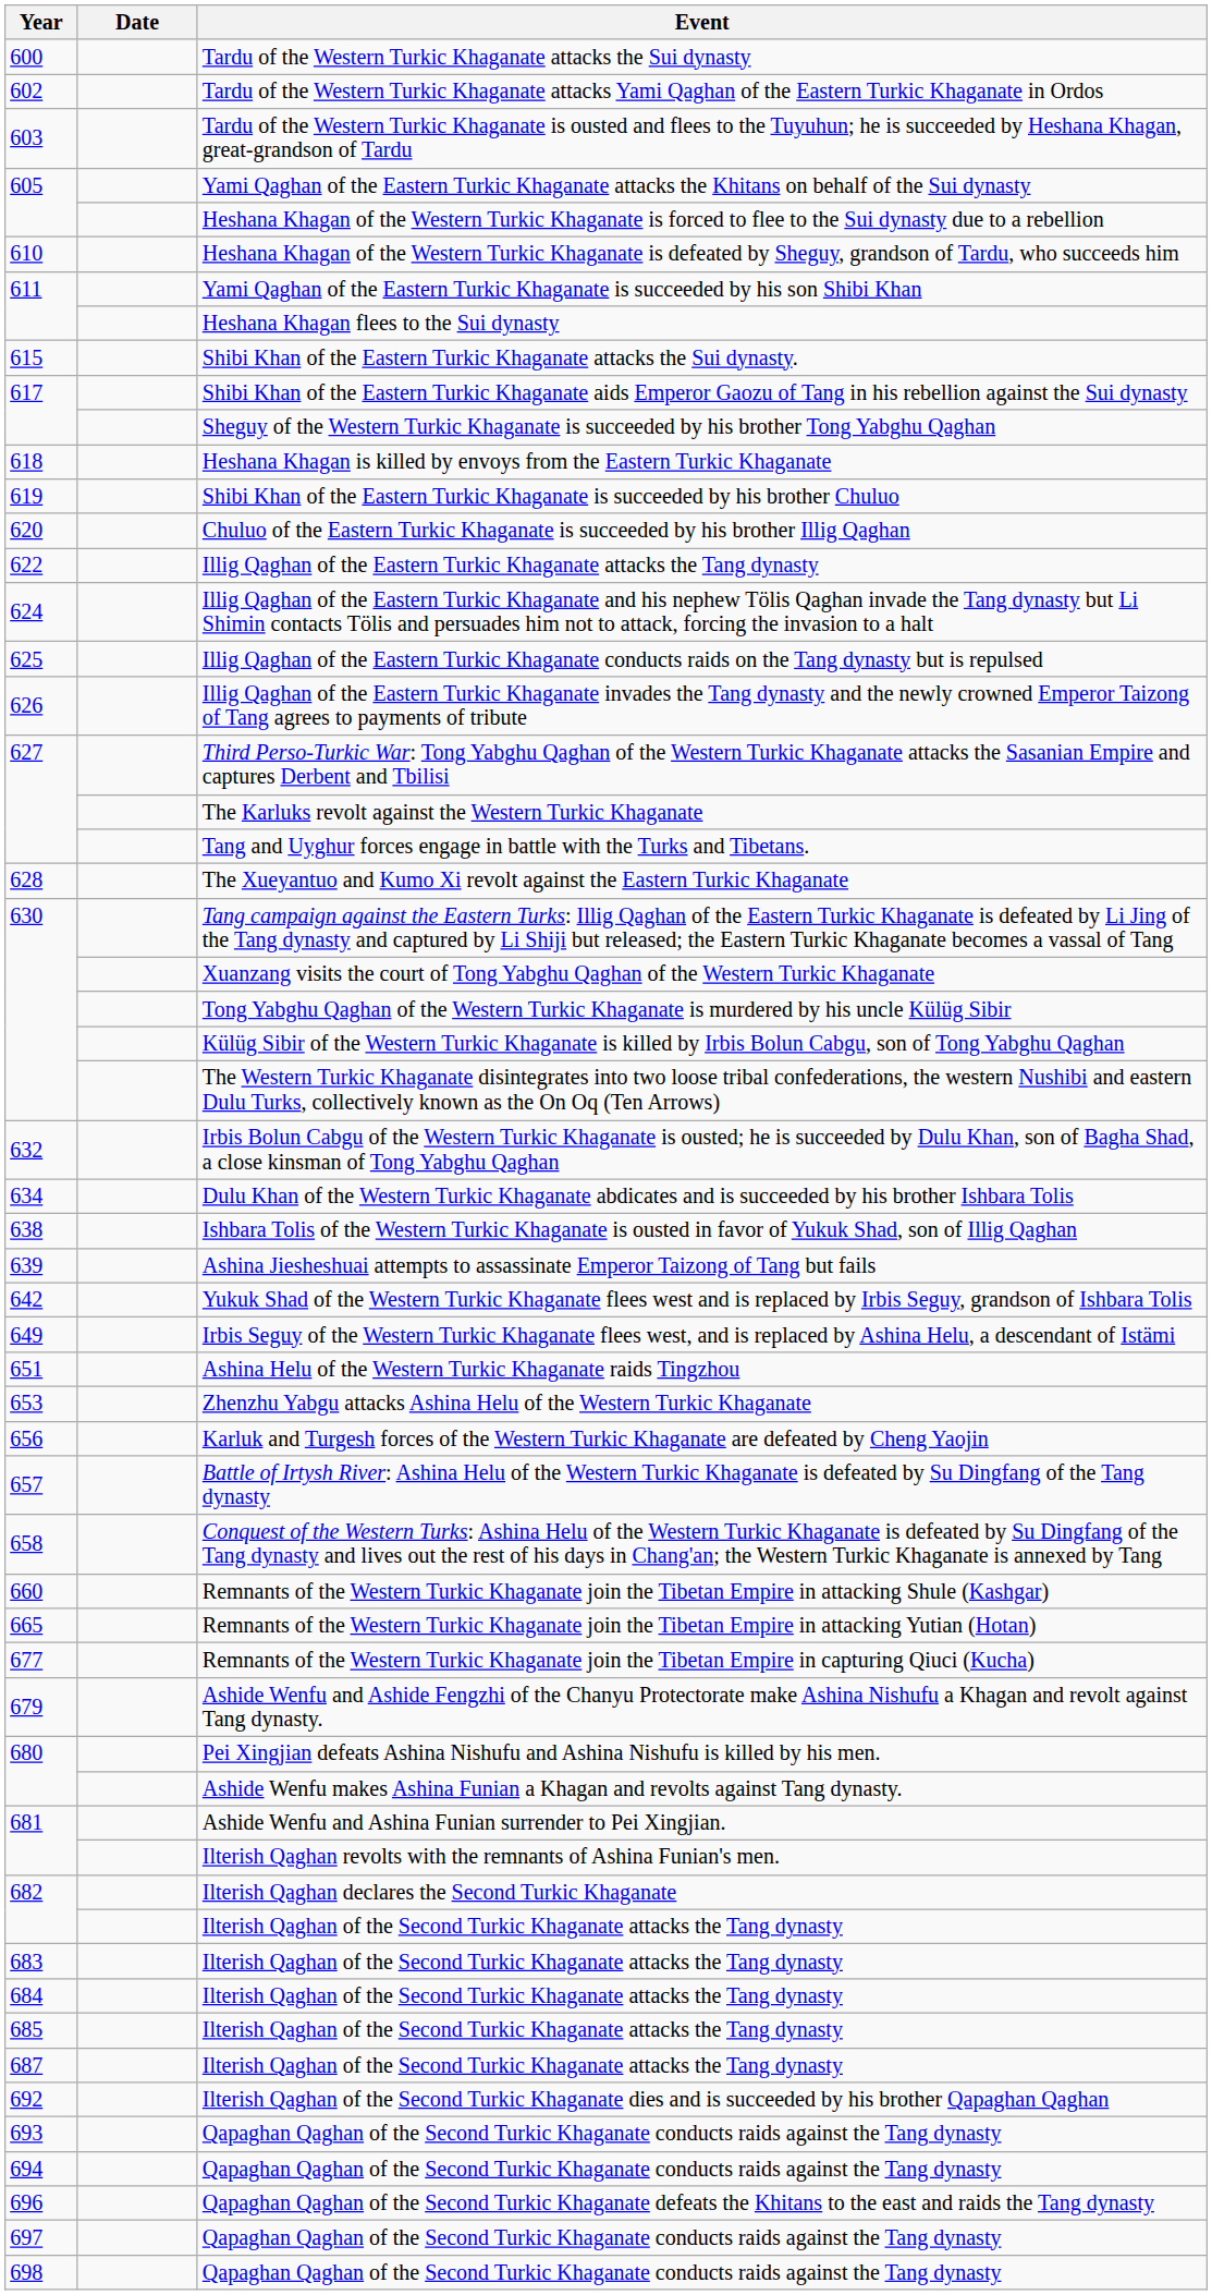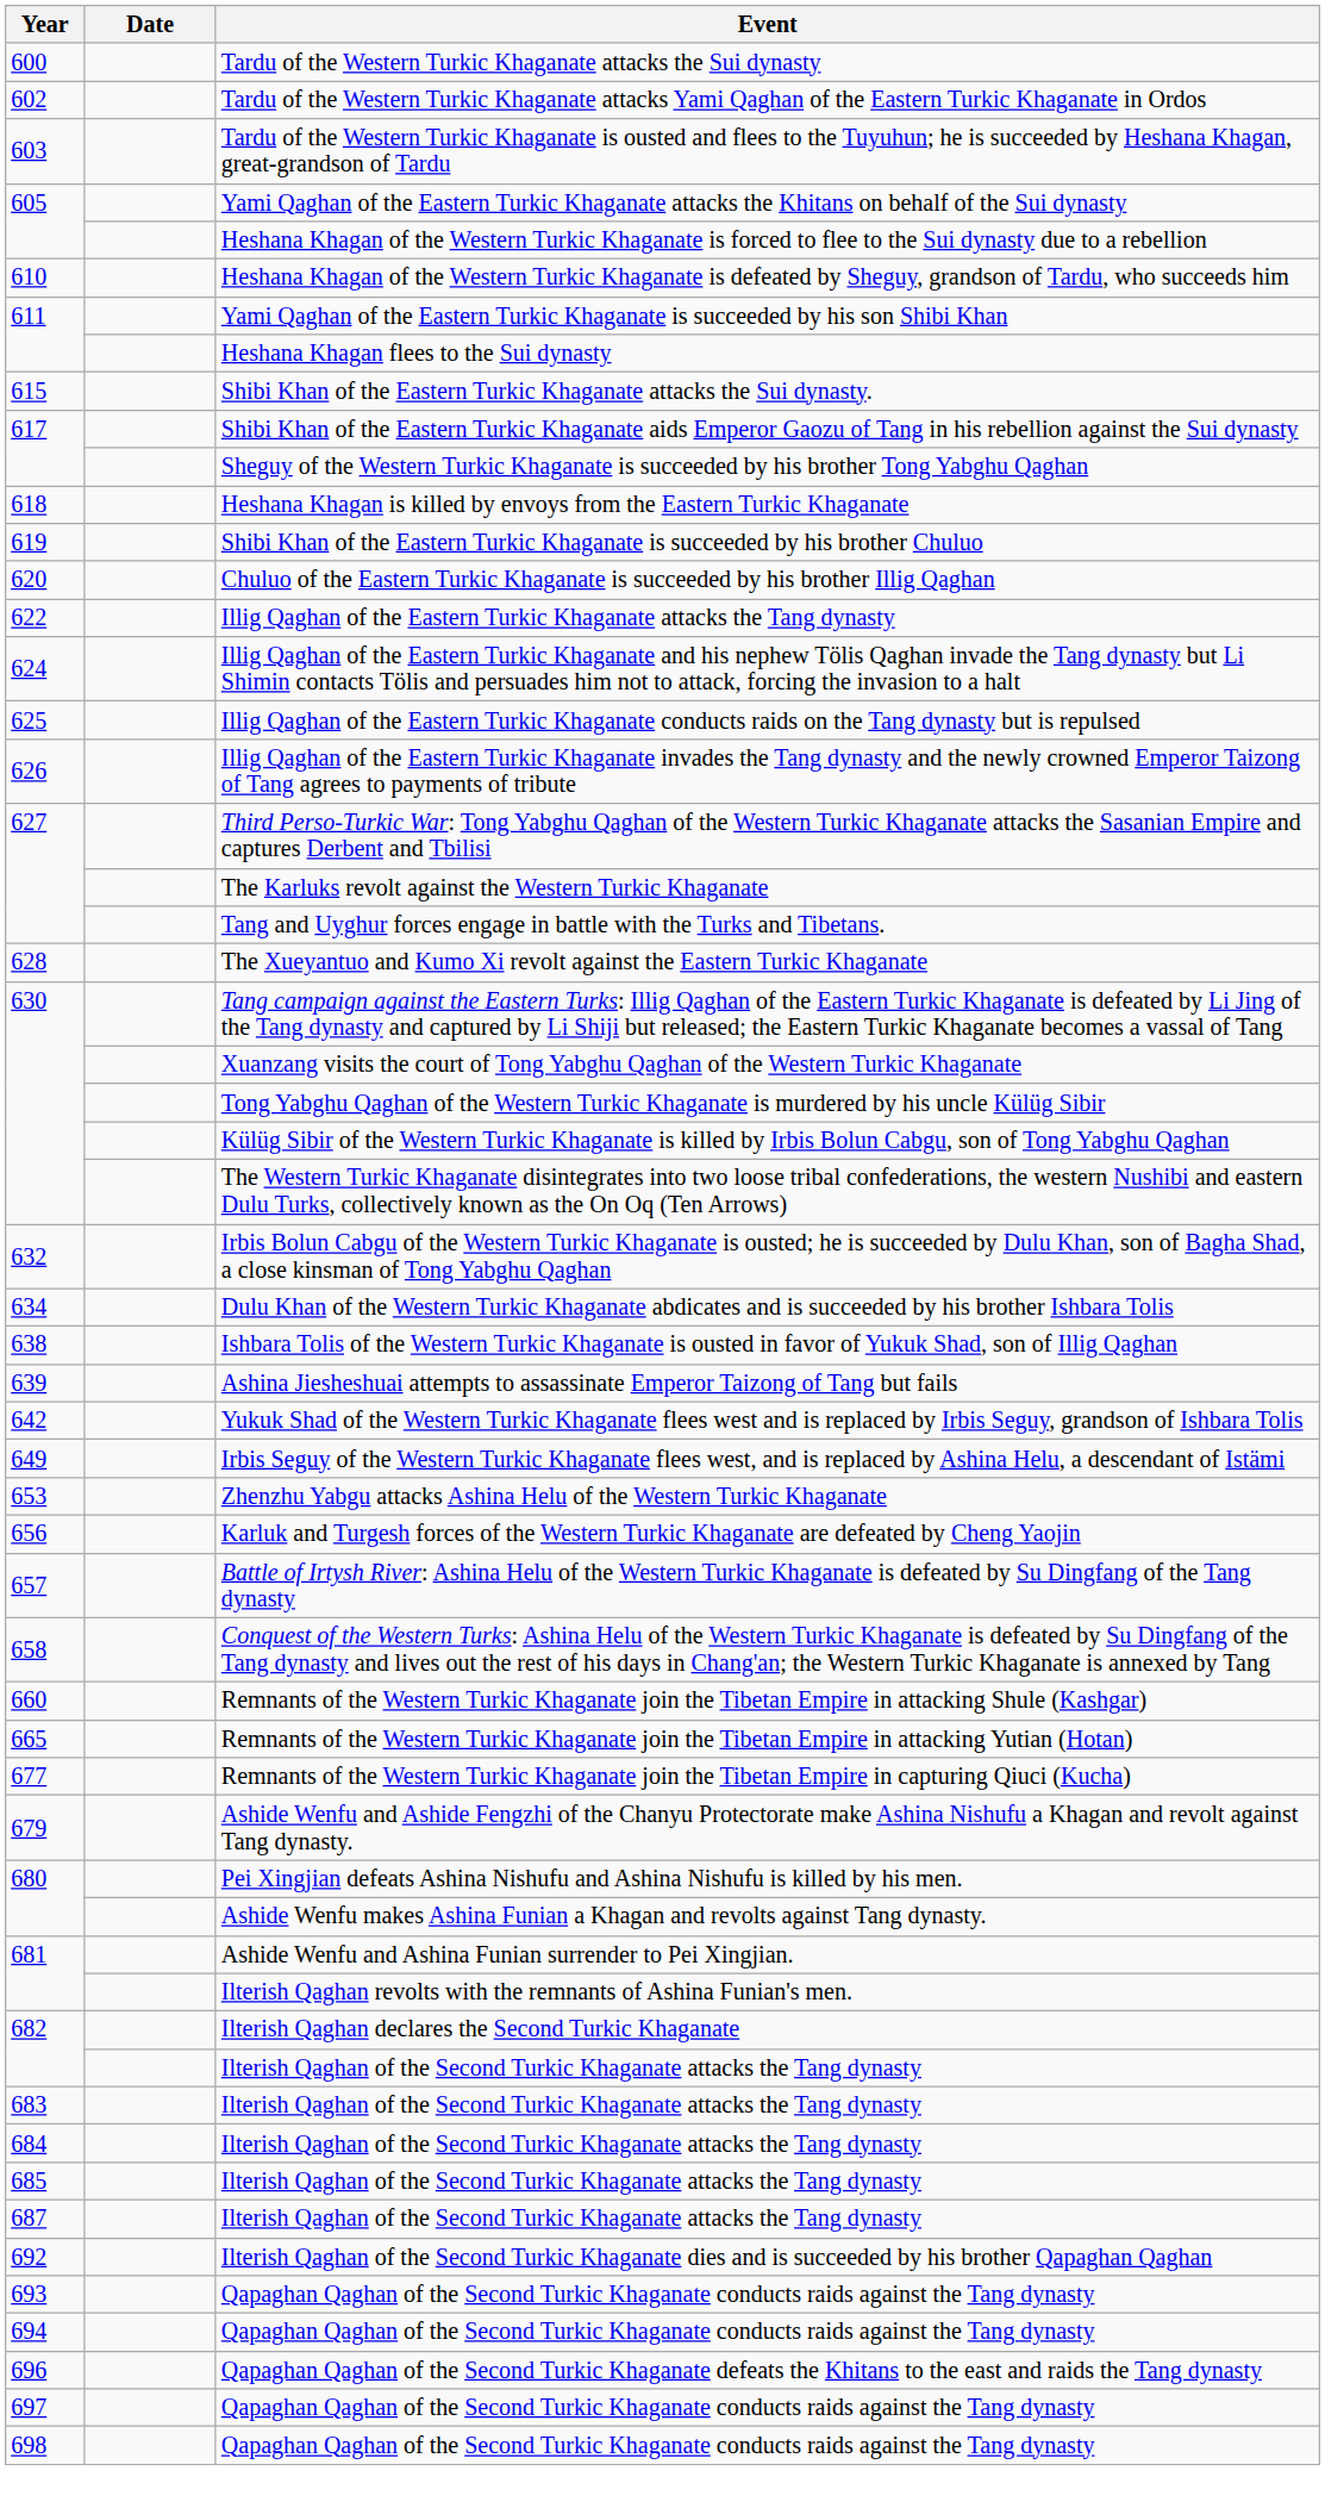- row: 651 | Ashina Helu of the Western Turkic Khaganate raids Tingzhou
